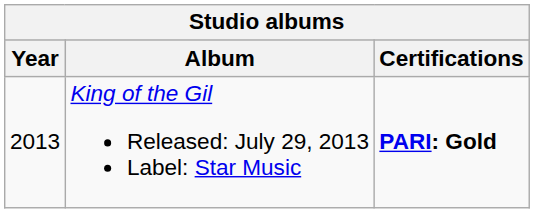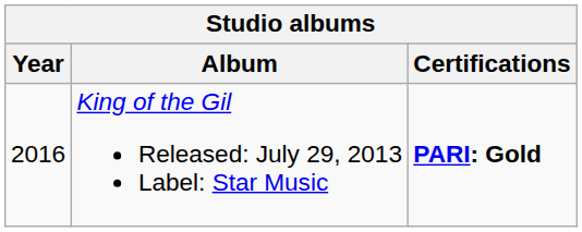King of the Gil Released: July 29, 2013 Label: Star Music | Year: 2013 -> 2016
